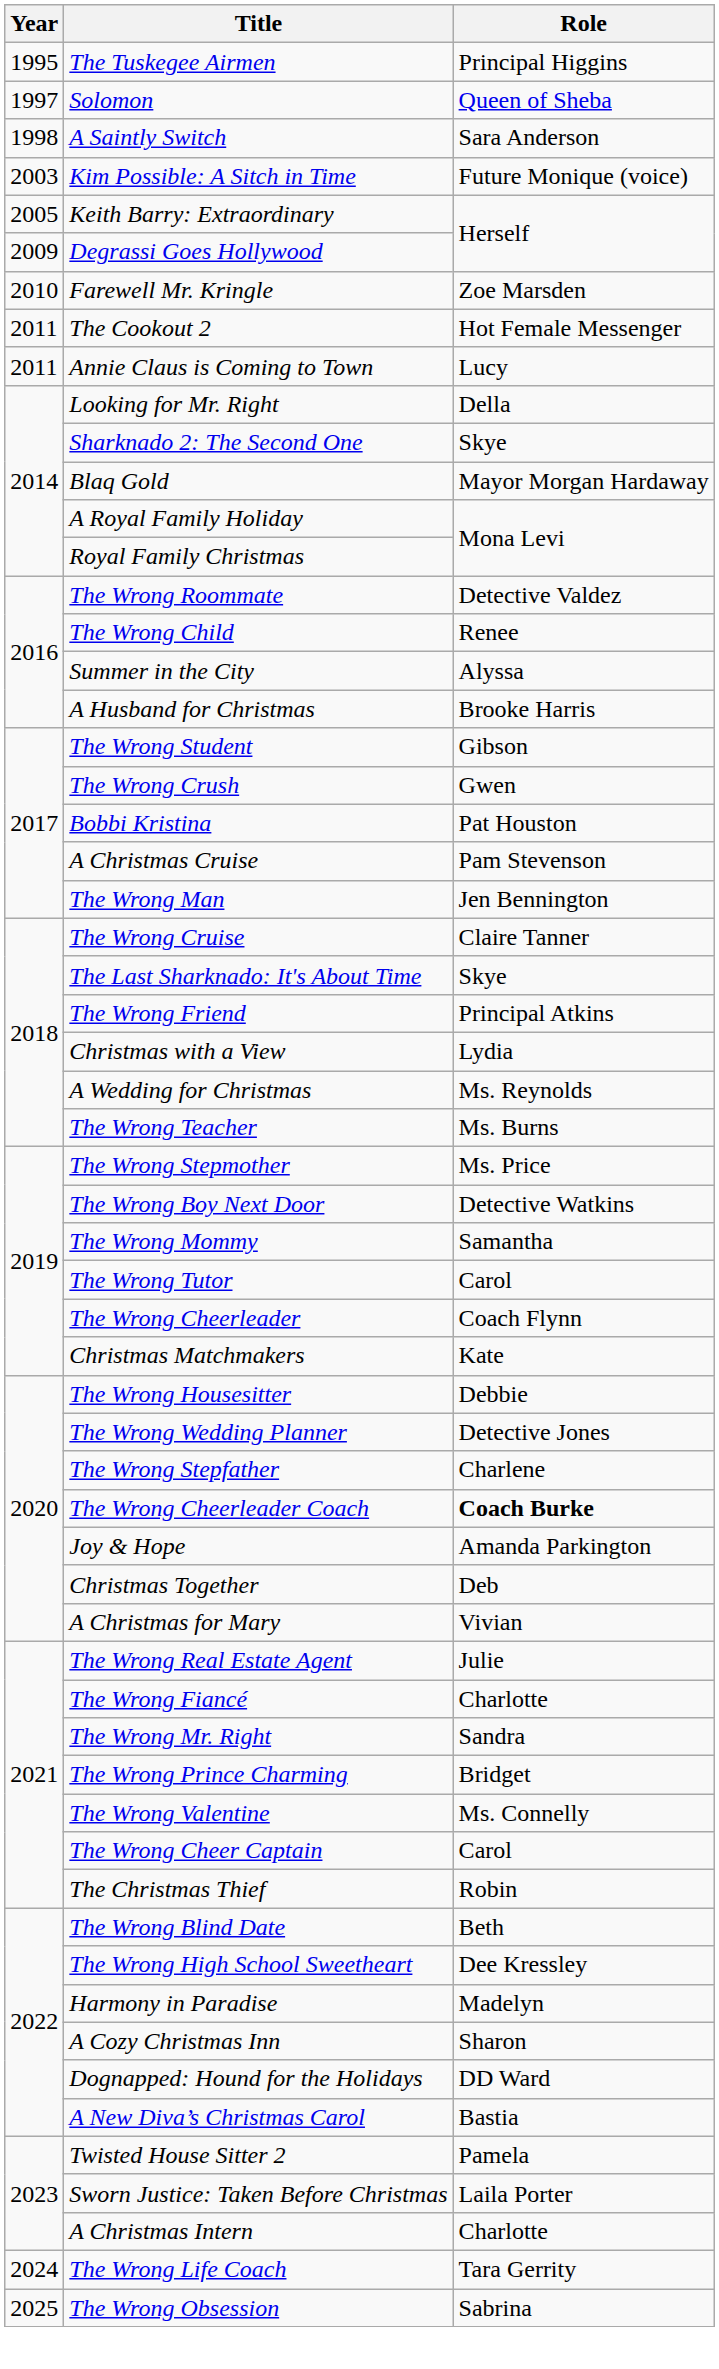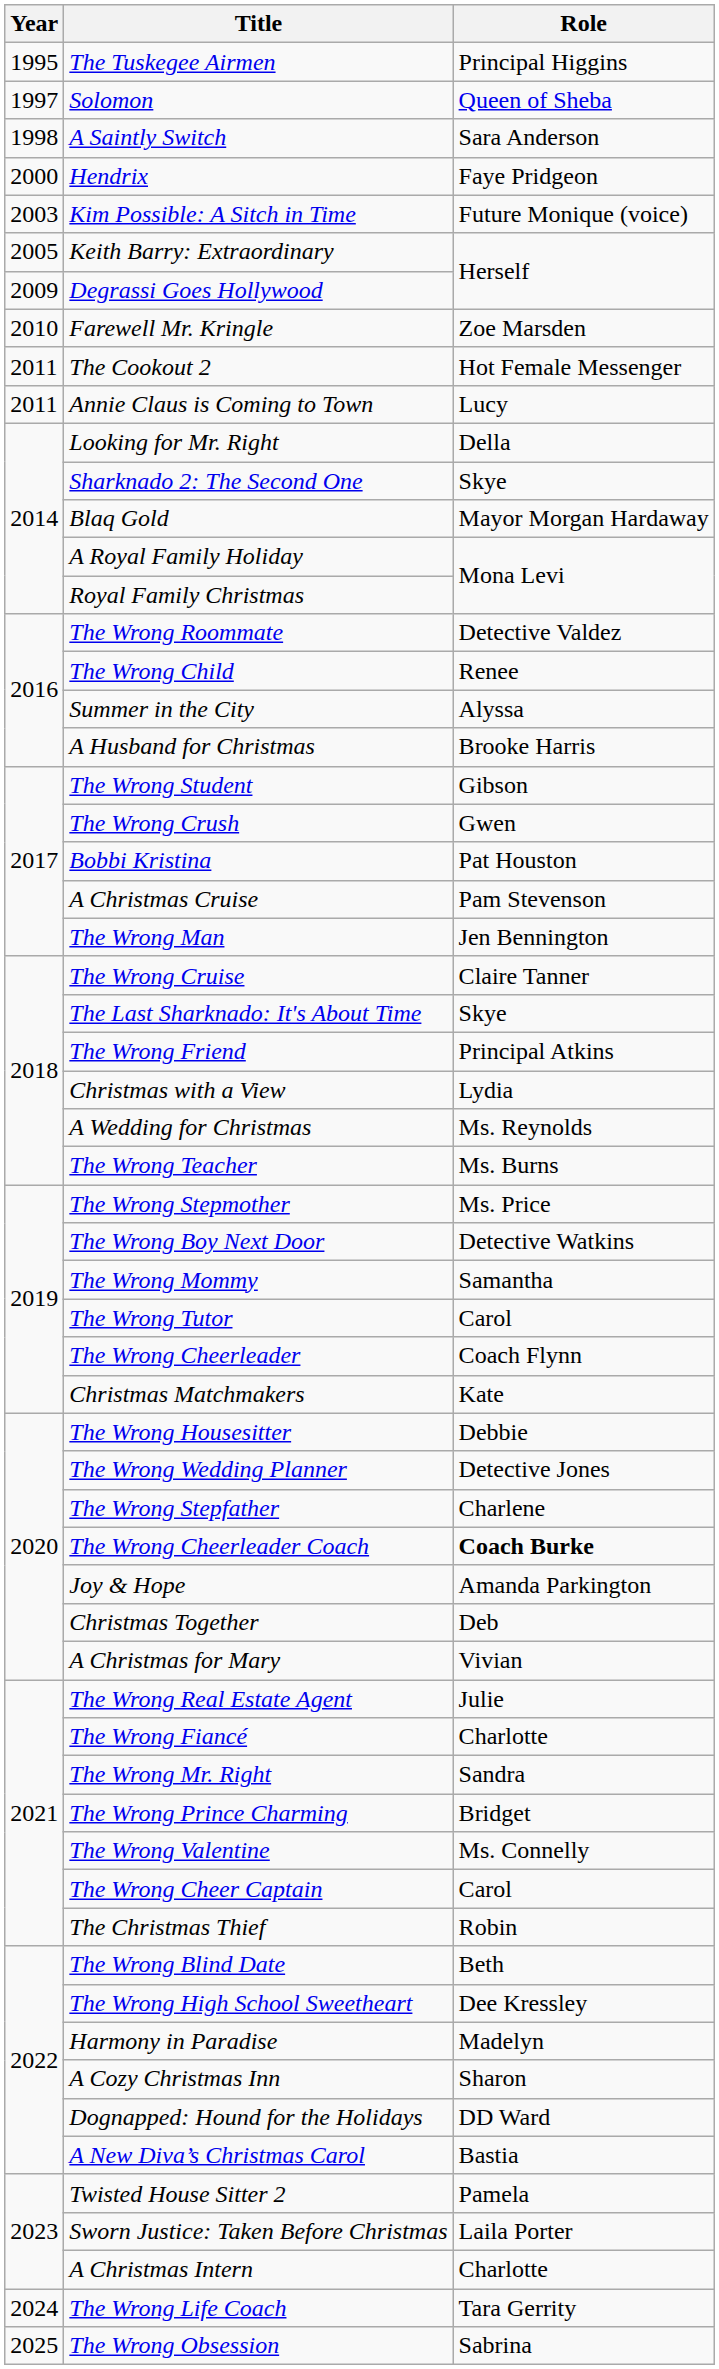+ row: 2000 | Hendrix | Faye Pridgeon
